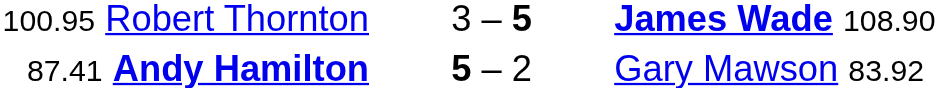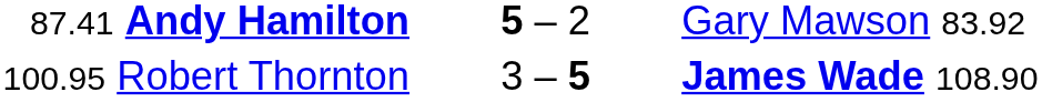rows swapped: 87.41 Andy Hamilton <-> 100.95 Robert Thornton
